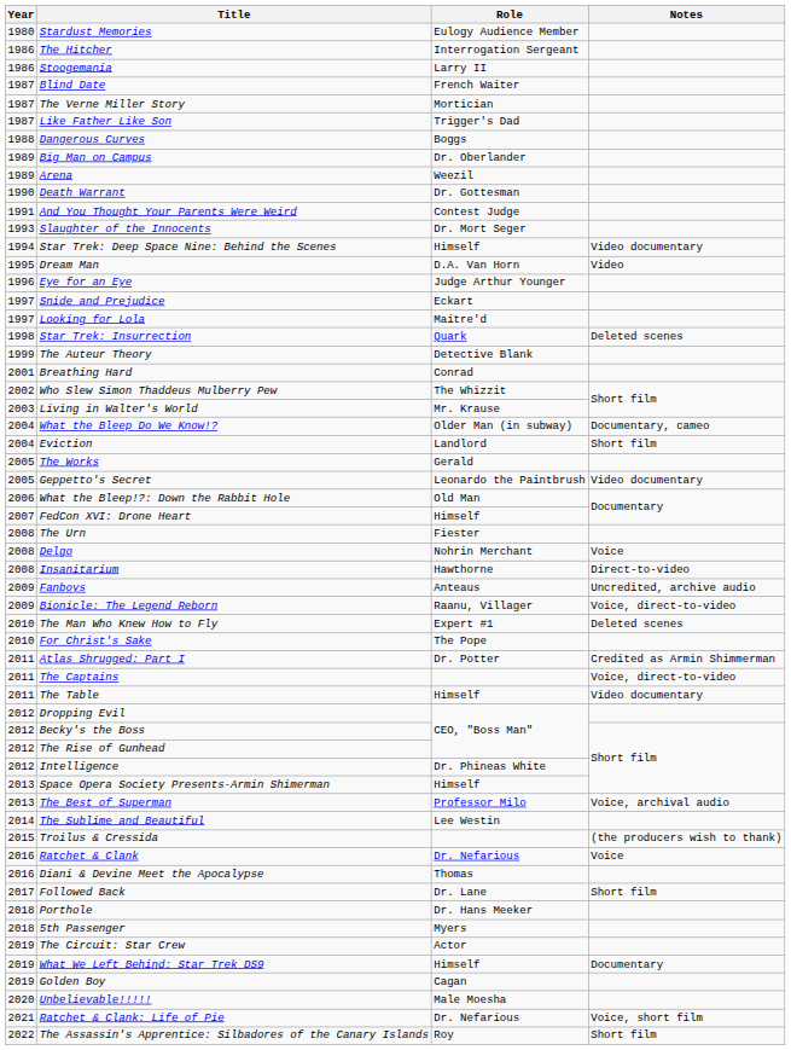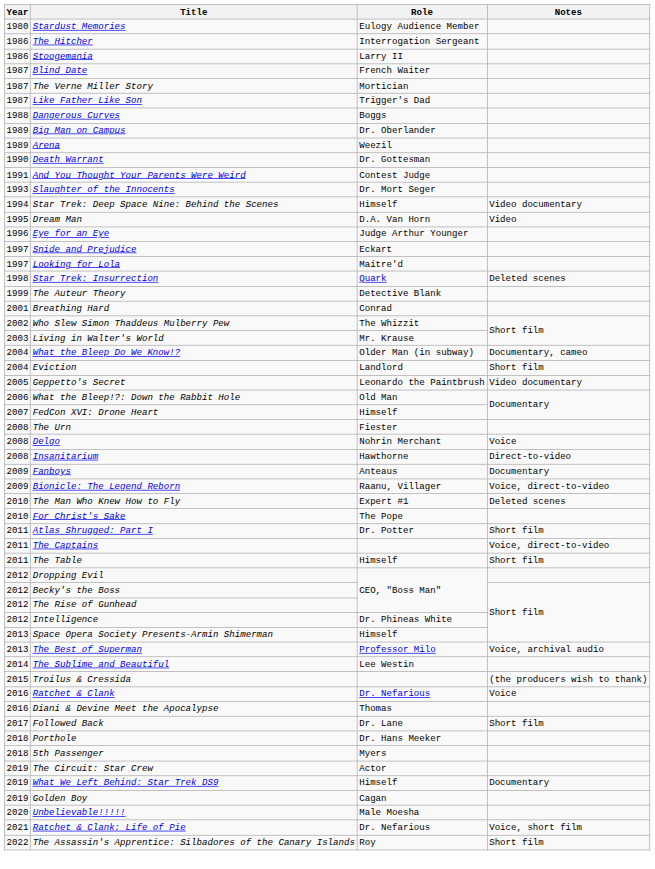- row: 2005 | The Works | Gerald
Fanboys | Notes: Uncredited, archive audio -> Documentary
Atlas Shrugged: Part I | Notes: Credited as Armin Shimmerman -> Short film
The Table | Notes: Video documentary -> Short film
